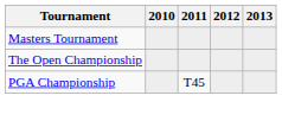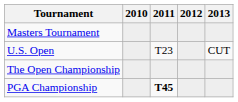+ row: U.S. Open | T23 | CUT
PGA Championship | 2011: normal -> bold
